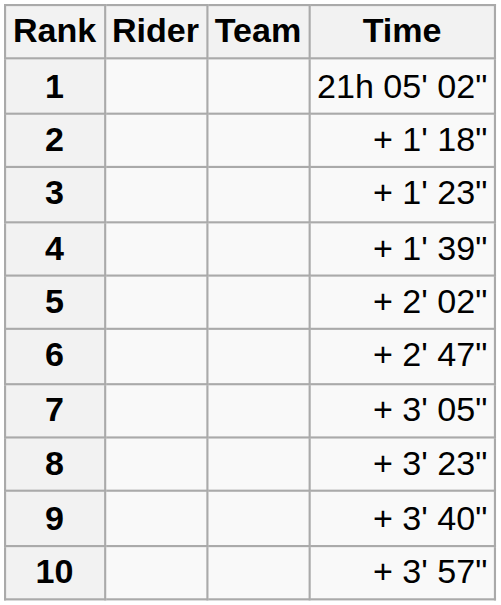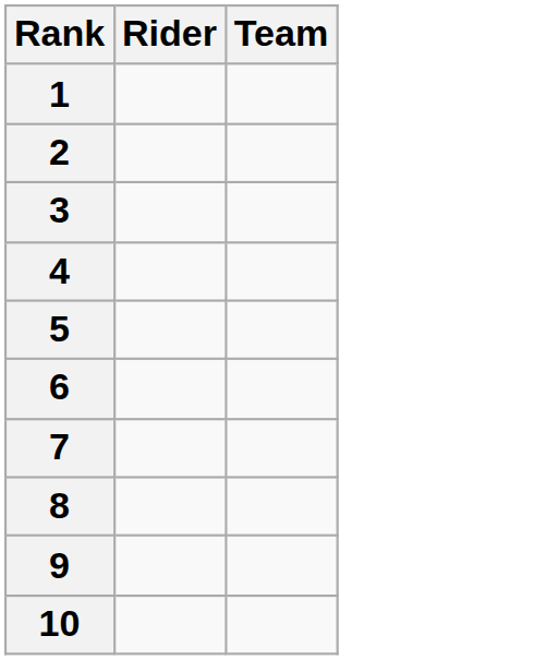- column: Time | 21h 05' 02" | + 1' 18" | + 1' 23" | + 1' 39" | + 2' 02" | + 2' 47" | + 3' 05" | + 3' 23" | + 3' 40" | + 3' 57"
